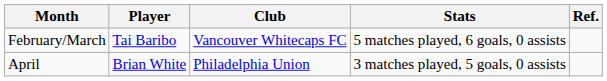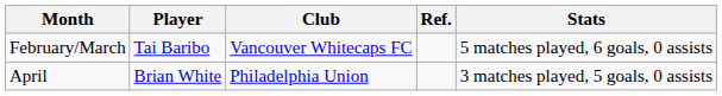columns swapped: Stats <-> Ref.
